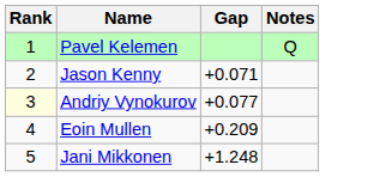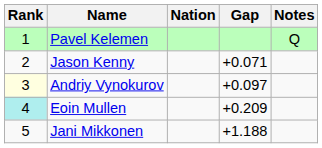+ column: Nation
Andriy Vynokurov | Gap: +0.077 -> +0.097
Eoin Mullen | Rank: no background -> paleturquoise background
Jani Mikkonen | Gap: +1.248 -> +1.188
